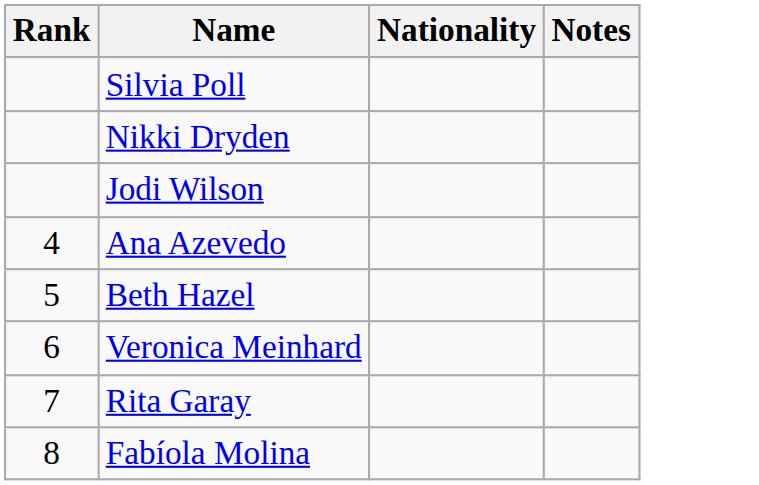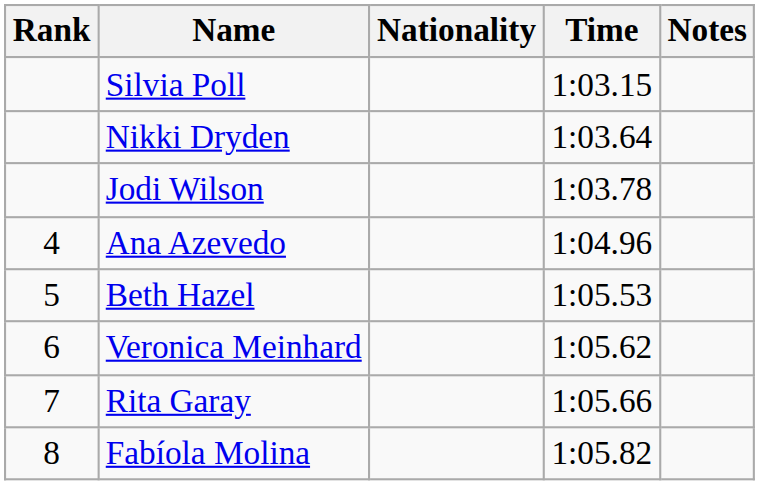+ column: Time | 1:03.15 | 1:03.64 | 1:03.78 | 1:04.96 | 1:05.53 | 1:05.62 | 1:05.66 | 1:05.82
